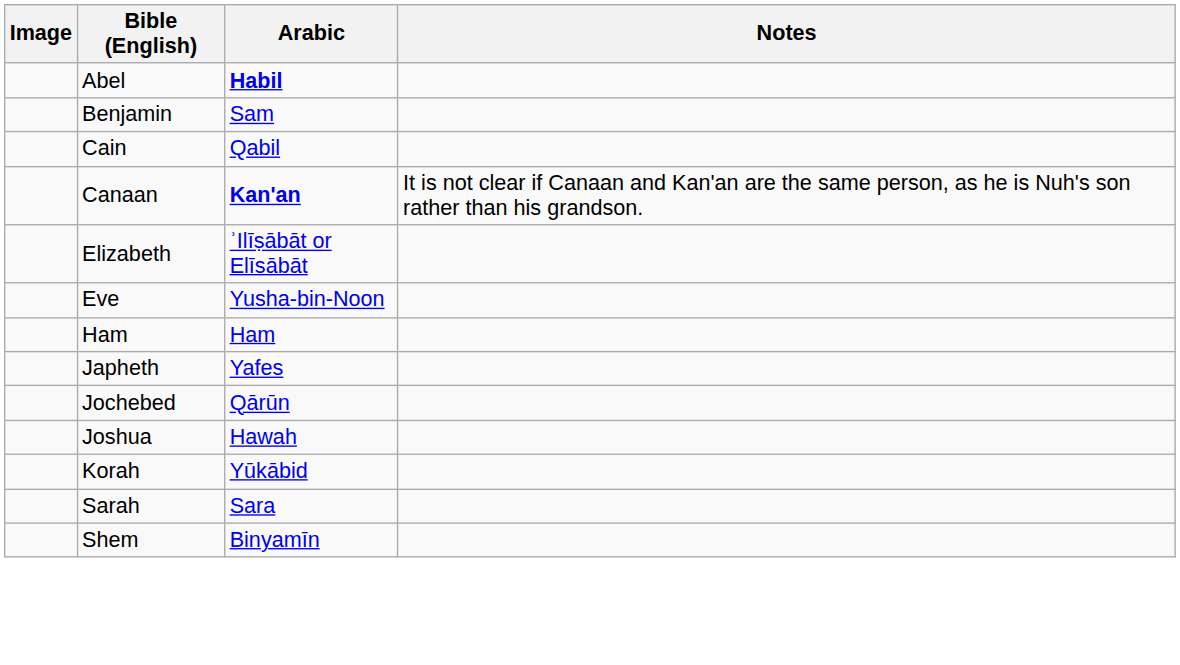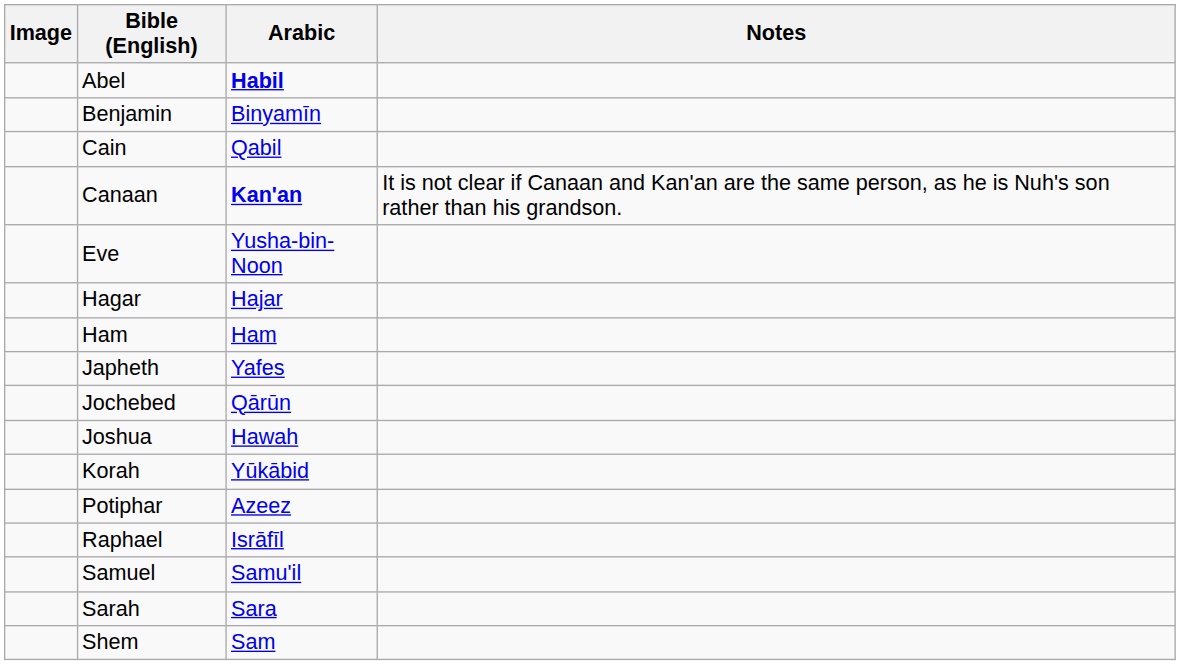Benjamin | Arabic: Sam -> Binyamīn
- row: Elizabeth | ʾIlīṣābāt or Elīsābāt
+ row: Hagar | Hajar
+ row: Potiphar | Azeez
+ row: Raphael | Isrāfīl
+ row: Samuel | Samu'il
Shem | Arabic: Binyamīn -> Sam
